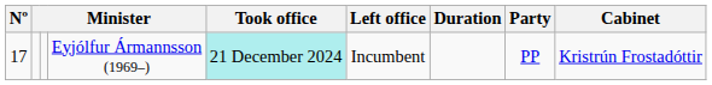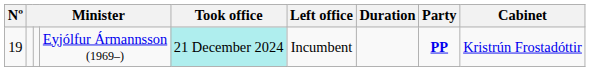Eyjólfur Ármannsson (1969–) | Nº: 17 -> 19
Eyjólfur Ármannsson (1969–) | Party: normal -> bold
